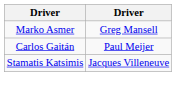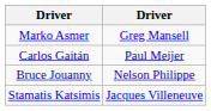+ row: Bruce Jouanny | Nelson Philippe
